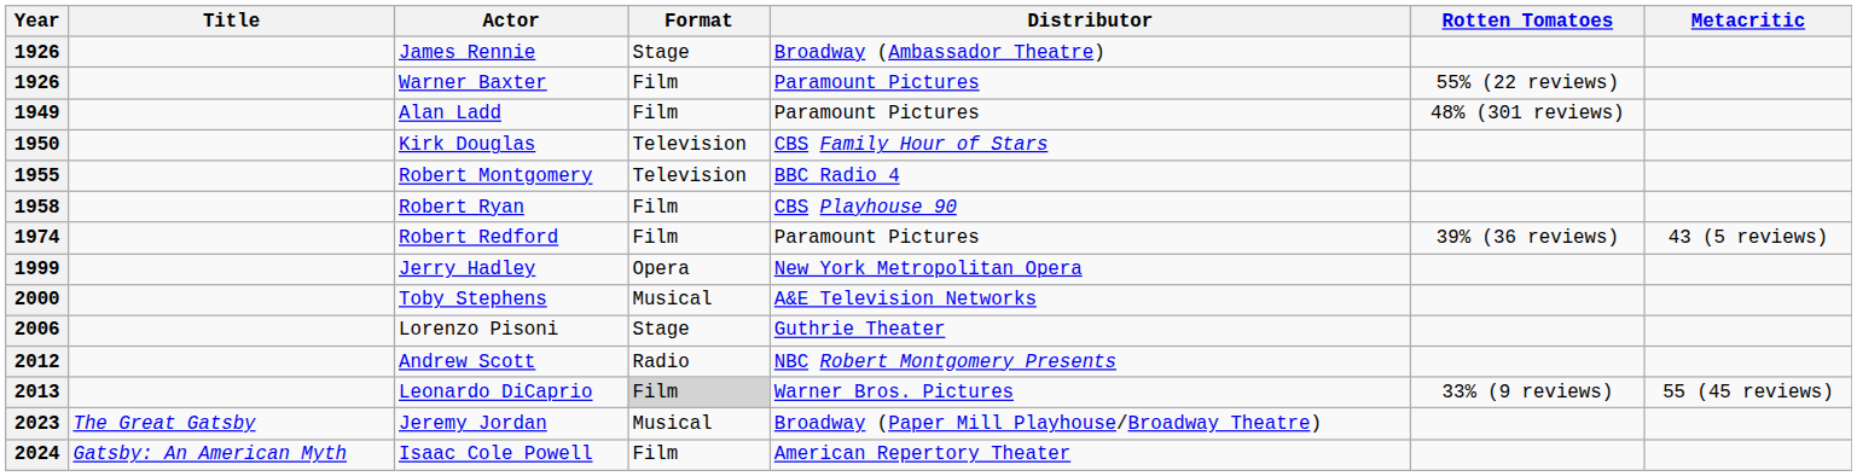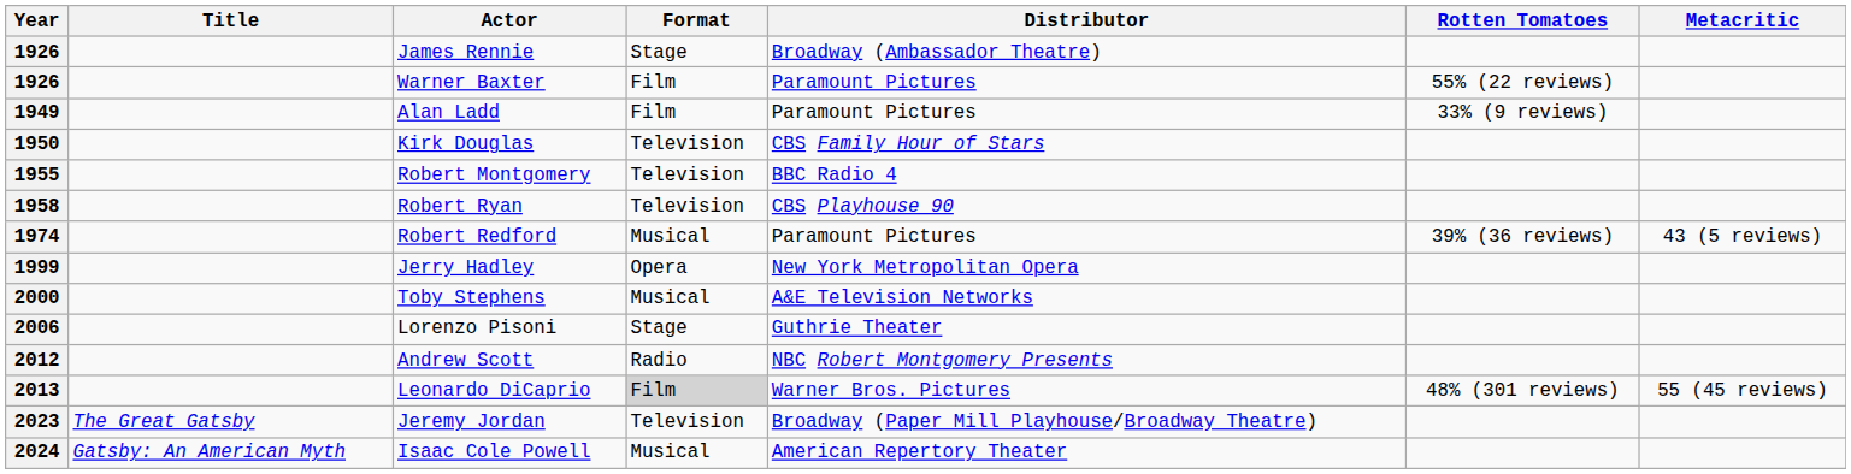1949 | Rotten Tomatoes: 48% (301 reviews) -> 33% (9 reviews)
1958 | Format: Film -> Television
1974 | Format: Film -> Musical
2013 | Rotten Tomatoes: 33% (9 reviews) -> 48% (301 reviews)
2023 | Format: Musical -> Television
2024 | Format: Film -> Musical
